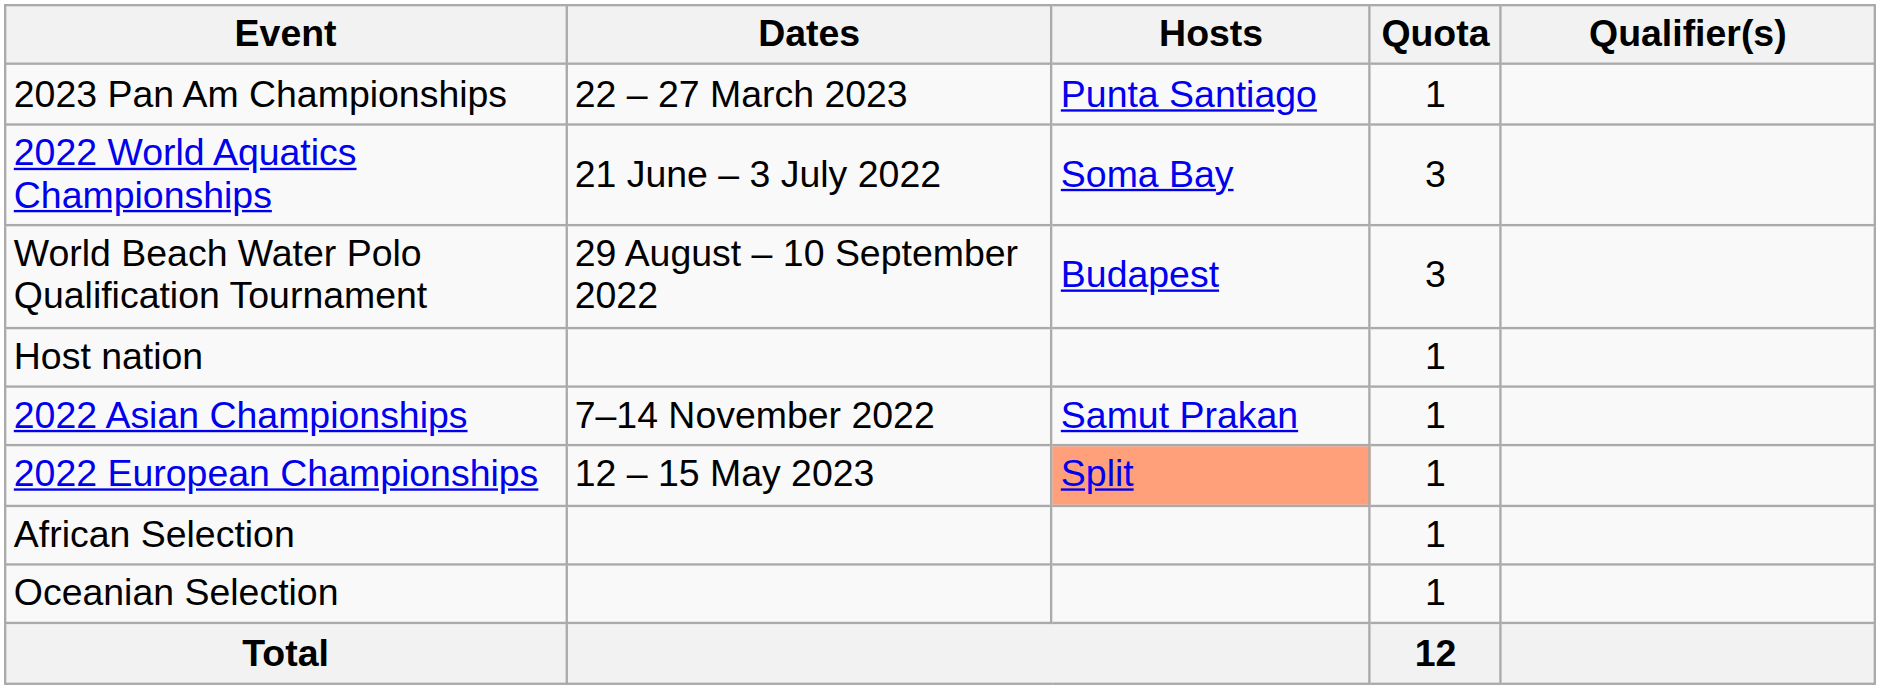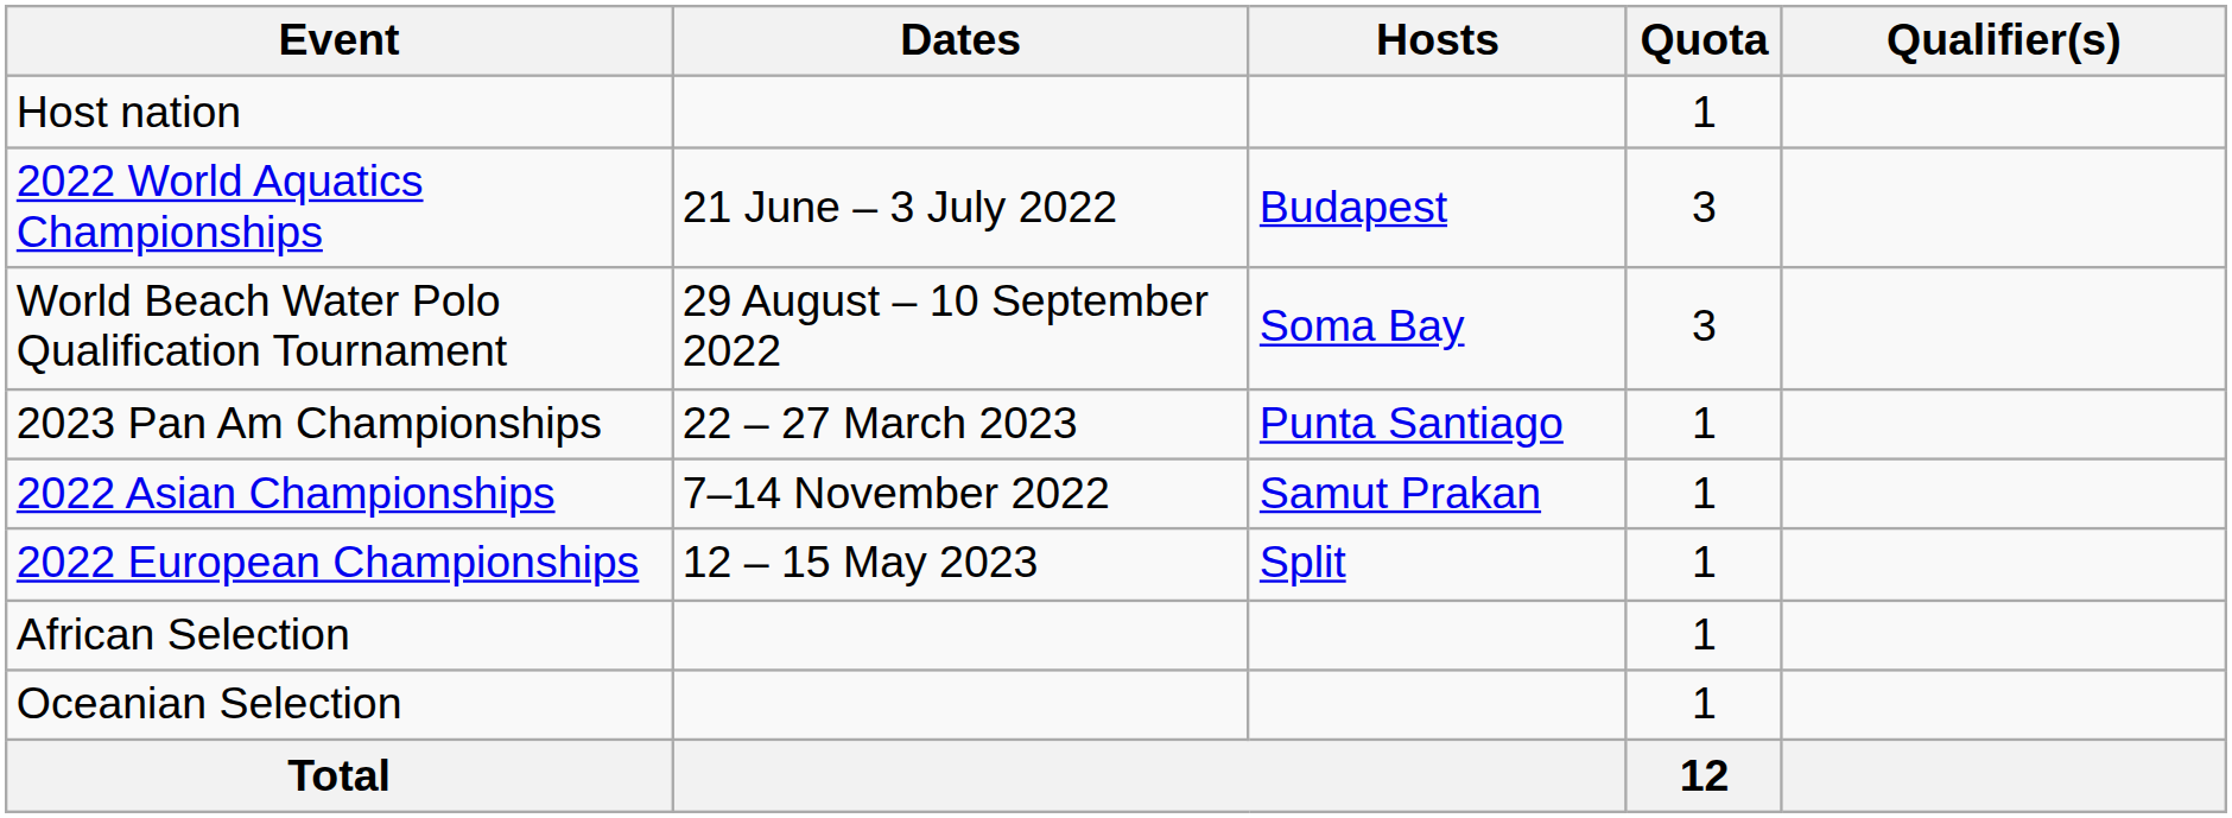rows swapped: Host nation <-> 2023 Pan Am Championships
2022 World Aquatics Championships | Hosts: Soma Bay -> Budapest
World Beach Water Polo Qualification Tournament | Hosts: Budapest -> Soma Bay
2022 European Championships | Hosts: lightsalmon background -> no background
